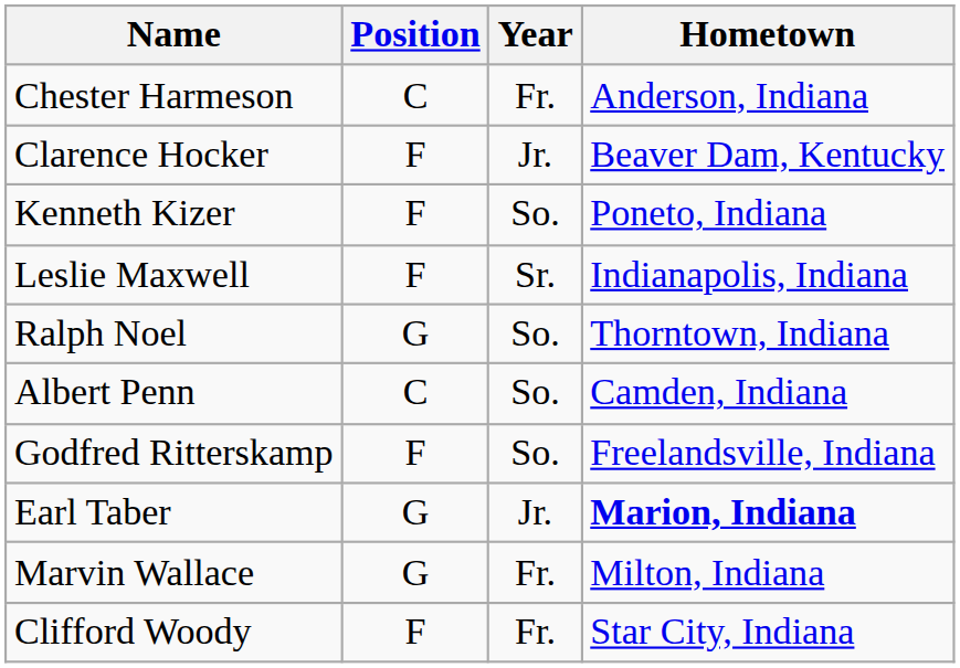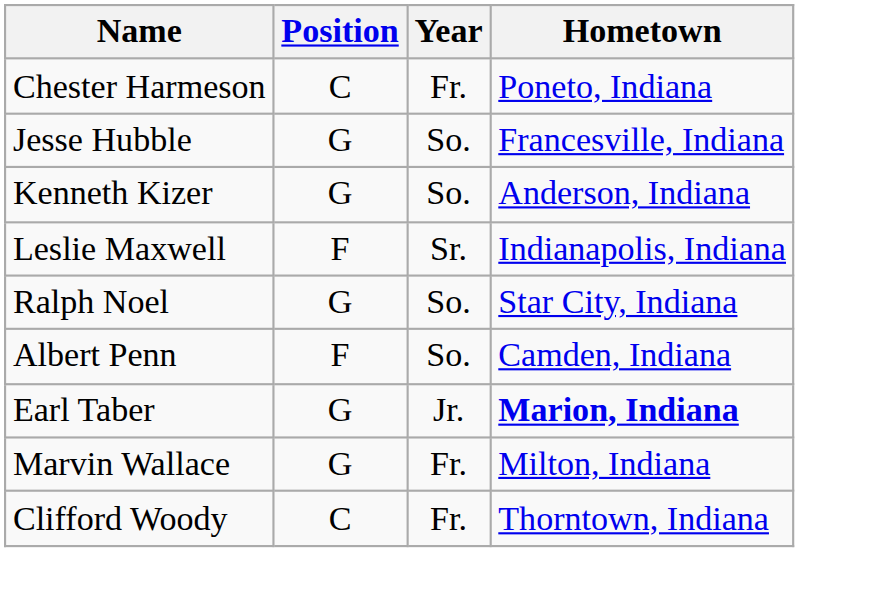Chester Harmeson | Hometown: Anderson, Indiana -> Poneto, Indiana
- row: Clarence Hocker | F | Jr. | Beaver Dam, Kentucky
+ row: Jesse Hubble | G | So. | Francesville, Indiana
Kenneth Kizer | Position: F -> G
Kenneth Kizer | Hometown: Poneto, Indiana -> Anderson, Indiana
Ralph Noel | Hometown: Thorntown, Indiana -> Star City, Indiana
Albert Penn | Position: C -> F
- row: Godfred Ritterskamp | F | So. | Freelandsville, Indiana
Clifford Woody | Position: F -> C
Clifford Woody | Hometown: Star City, Indiana -> Thorntown, Indiana
